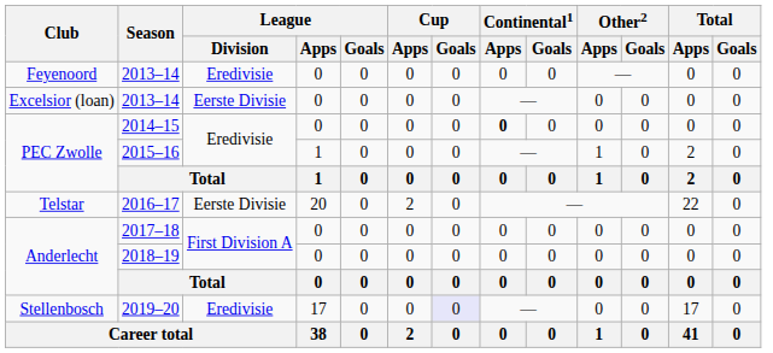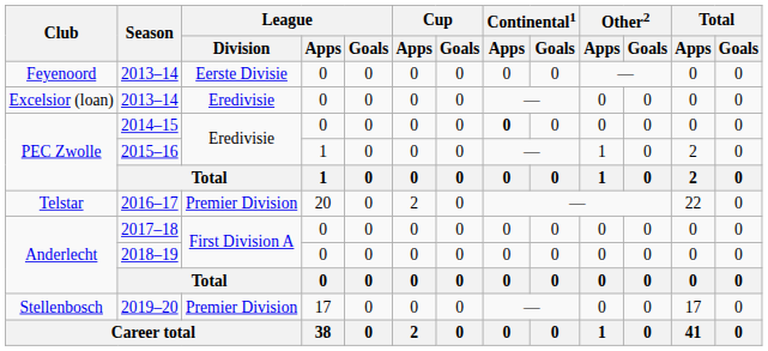Feyenoord / 2013–14 | League / Division: Eredivisie -> Eerste Divisie
Excelsior (loan) / 2013–14 | League / Division: Eerste Divisie -> Eredivisie
2016–17 | League / Division: Eerste Divisie -> Premier Division
2019–20 | League / Division: Eredivisie -> Premier Division
2019–20 | Cup / Goals: lavender background -> no background
